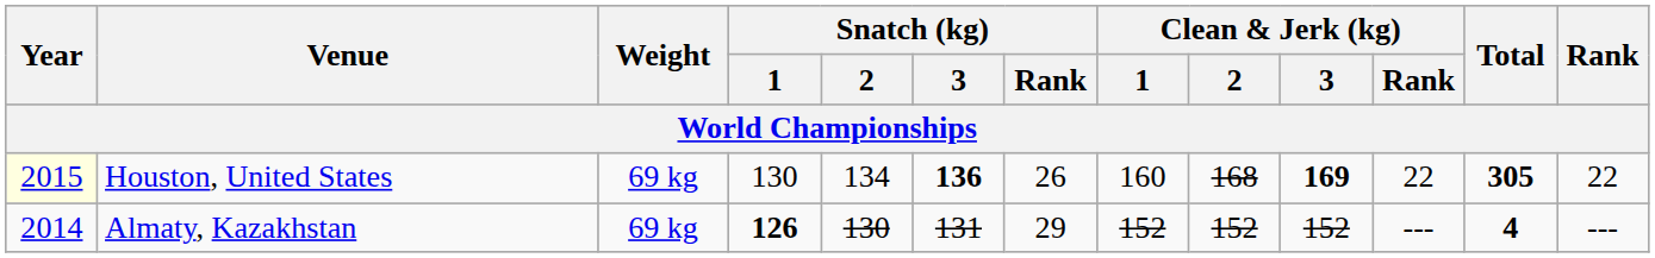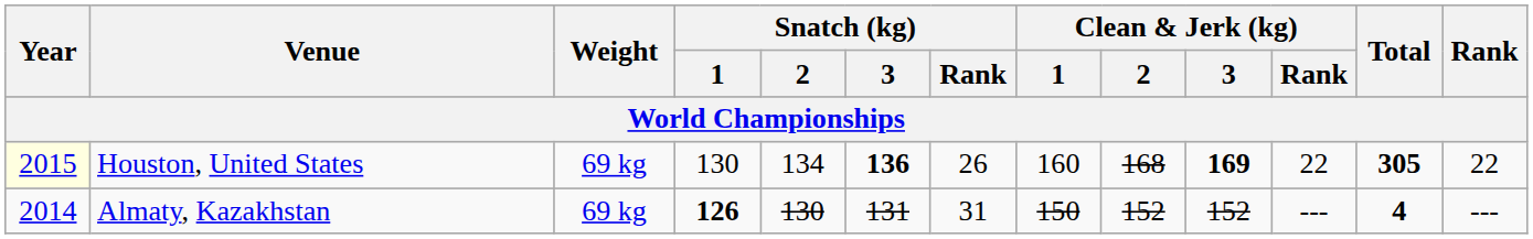Almaty, Kazakhstan | Snatch (kg) / Rank: 29 -> 31
Almaty, Kazakhstan | Clean & Jerk (kg) / 1: 152 -> 150
